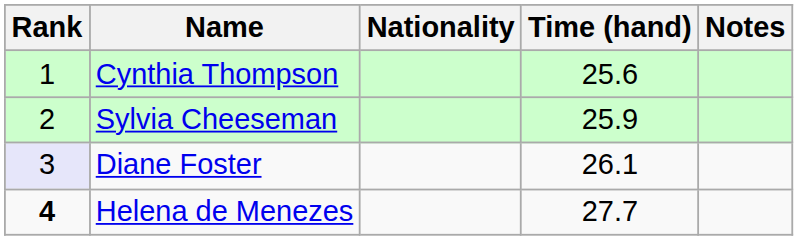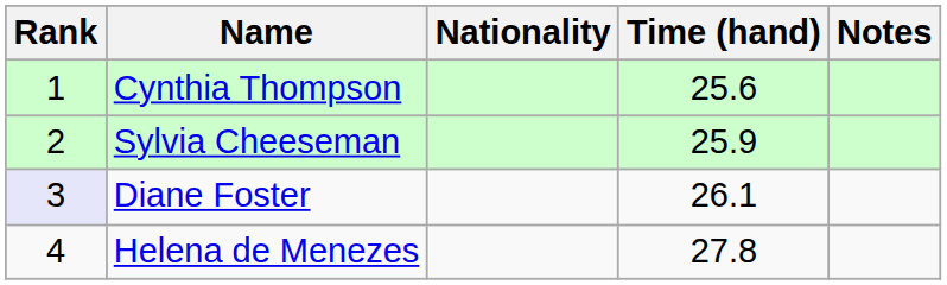Helena de Menezes | Rank: bold -> normal
Helena de Menezes | Time (hand): 27.7 -> 27.8
